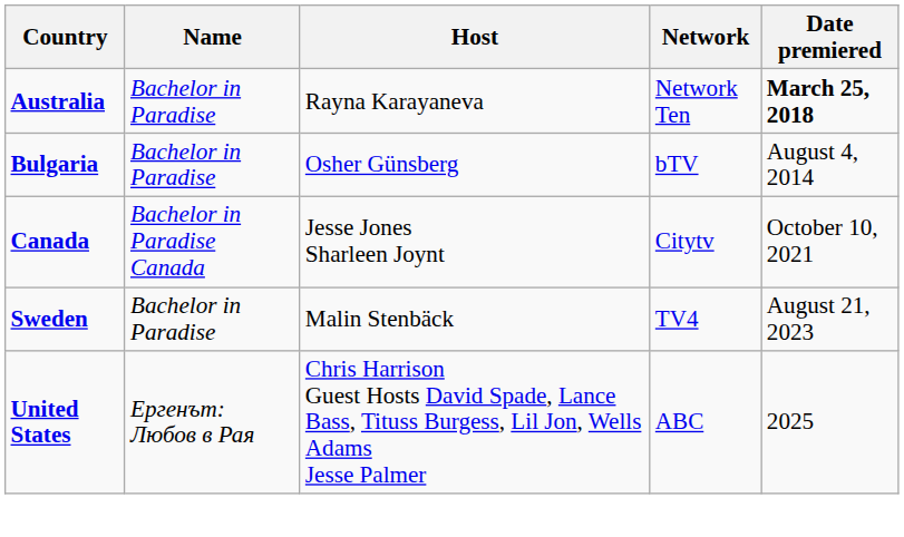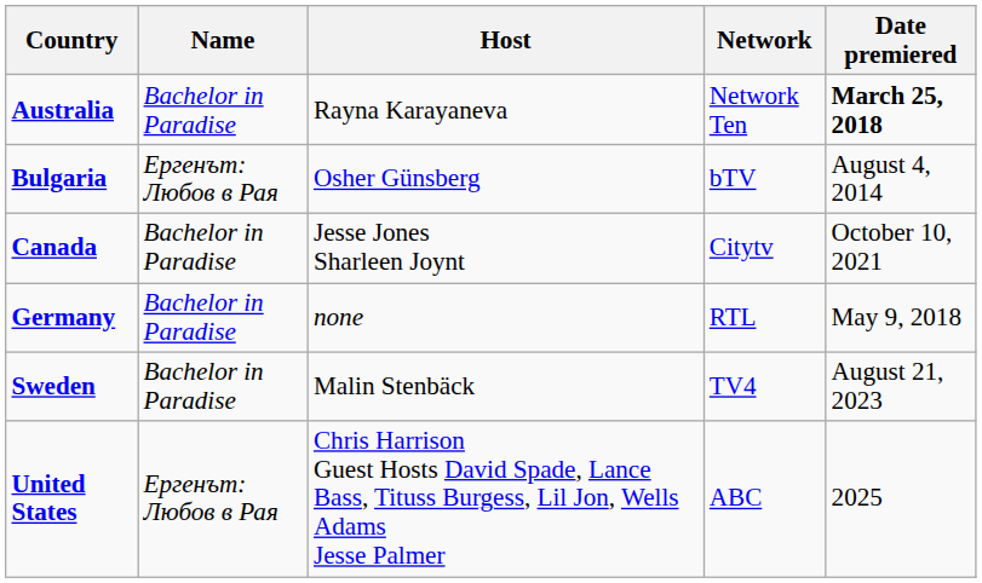Bulgaria | Name: Bachelor in Paradise -> Ергенът: Любов в Рая
Canada | Name: Bachelor in Paradise Canada -> Bachelor in Paradise
+ row: Germany | Bachelor in Paradise | none | RTL | May 9, 2018
